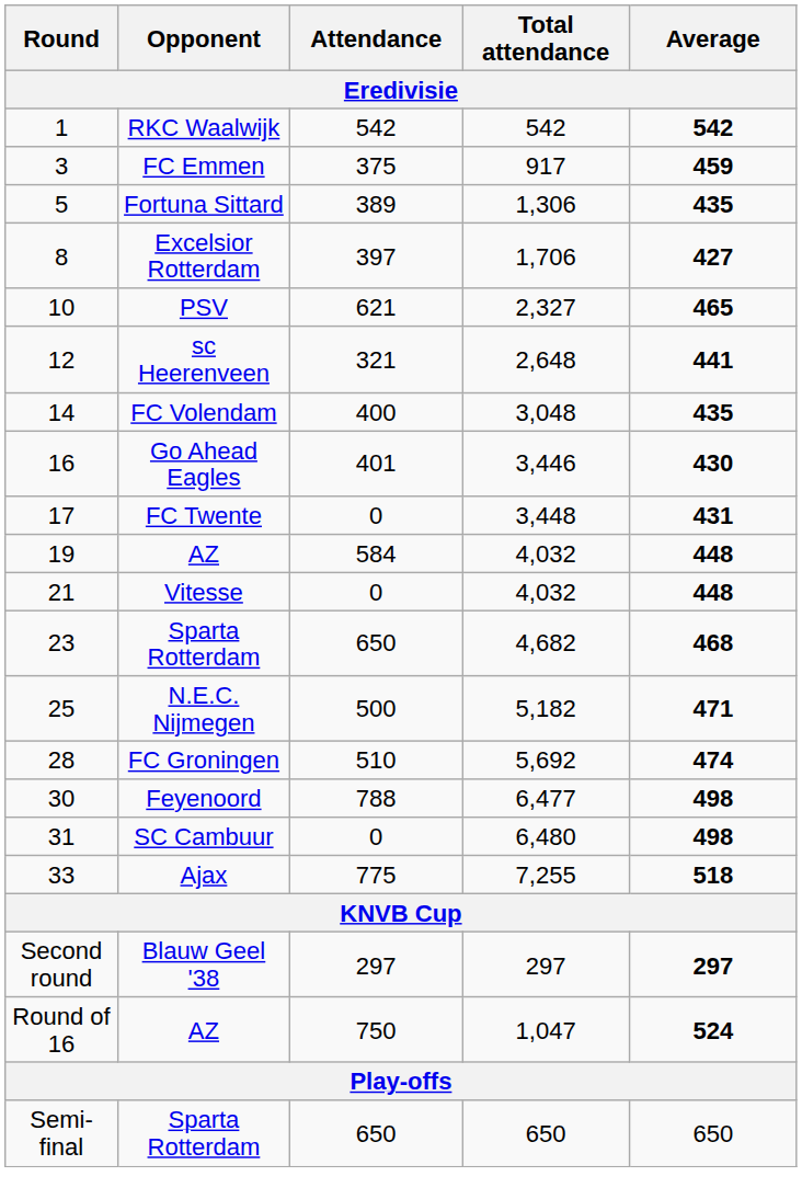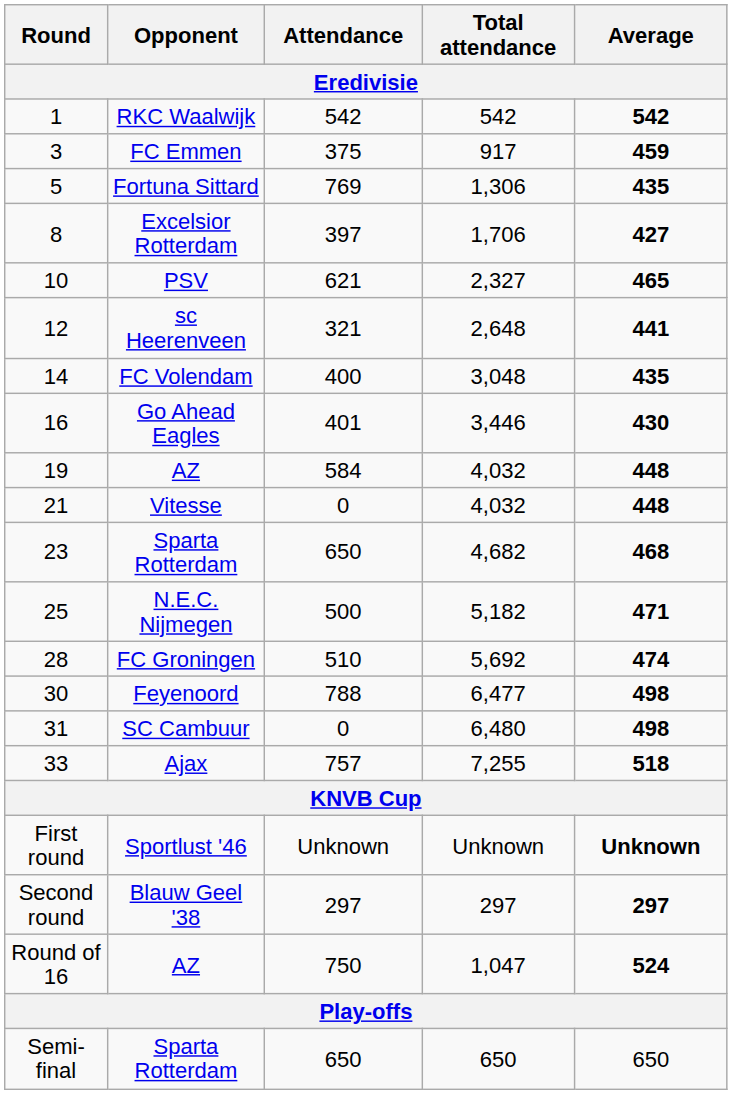Fortuna Sittard | Attendance: 389 -> 769
- row: 17 | FC Twente | 0 | 3,448 | 431
Ajax | Attendance: 775 -> 757
+ row: First round | Sportlust '46 | Unknown | Unknown | Unknown
